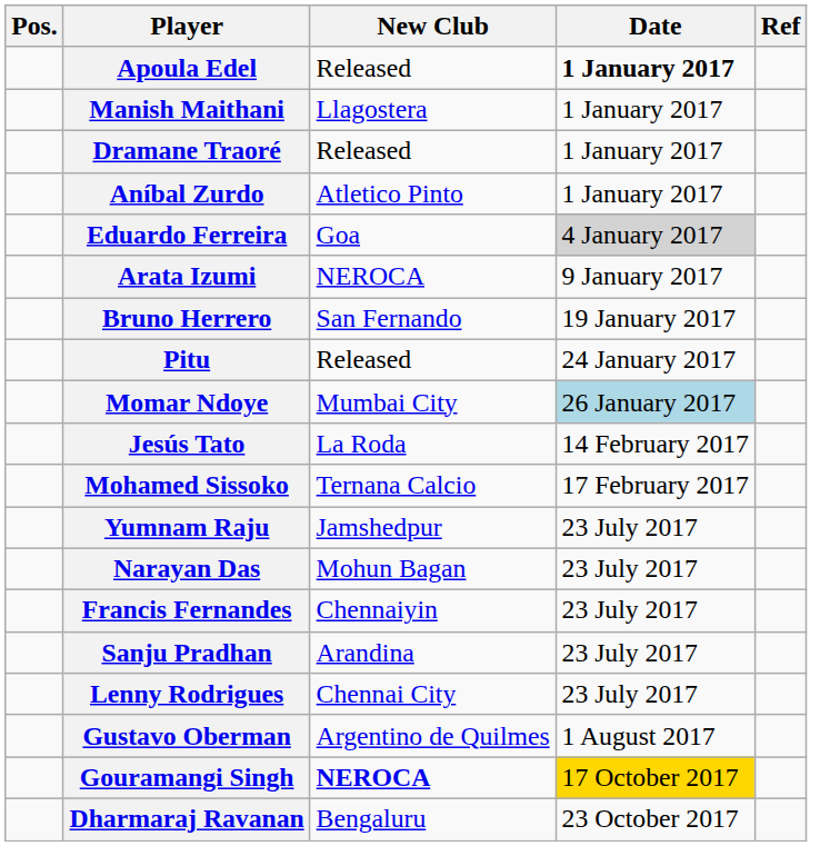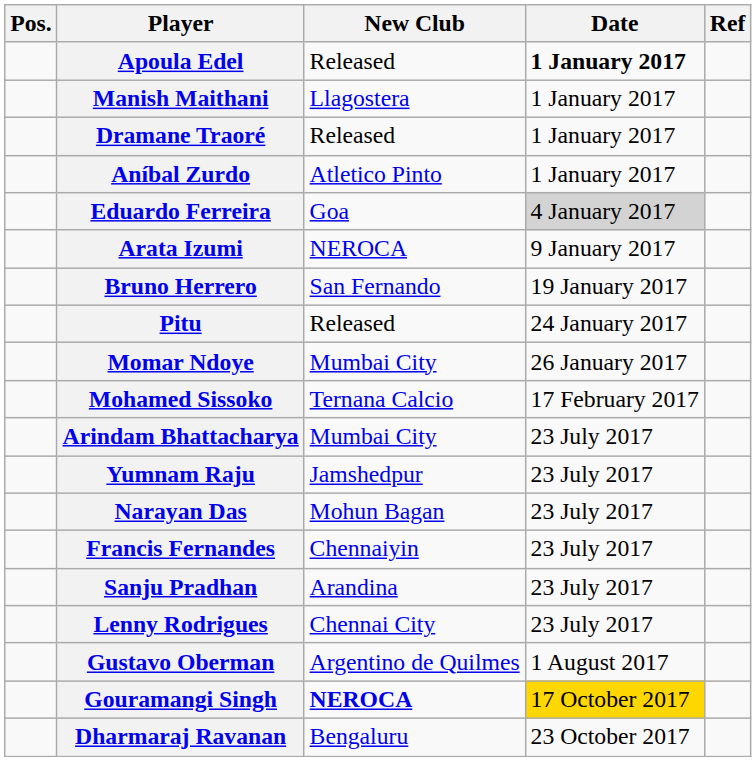Momar Ndoye | Date: lightblue background -> no background
- row: Jesús Tato | La Roda | 14 February 2017
+ row: Arindam Bhattacharya | Mumbai City | 23 July 2017
